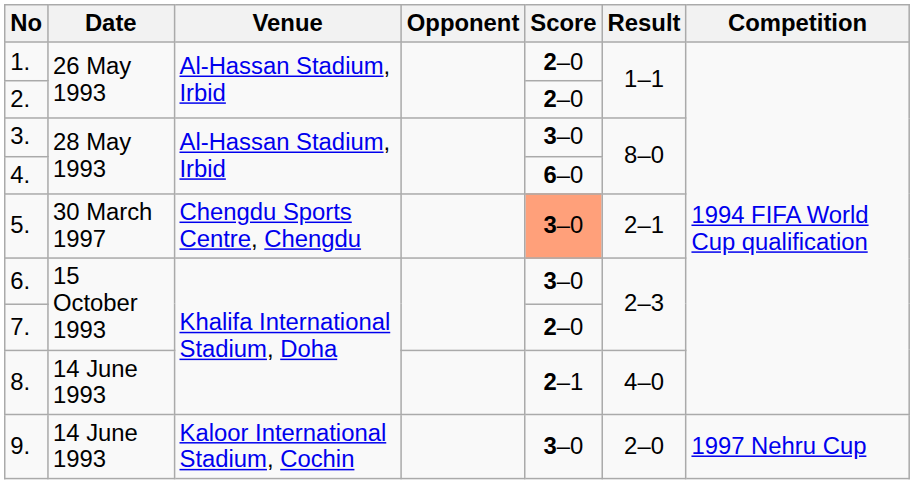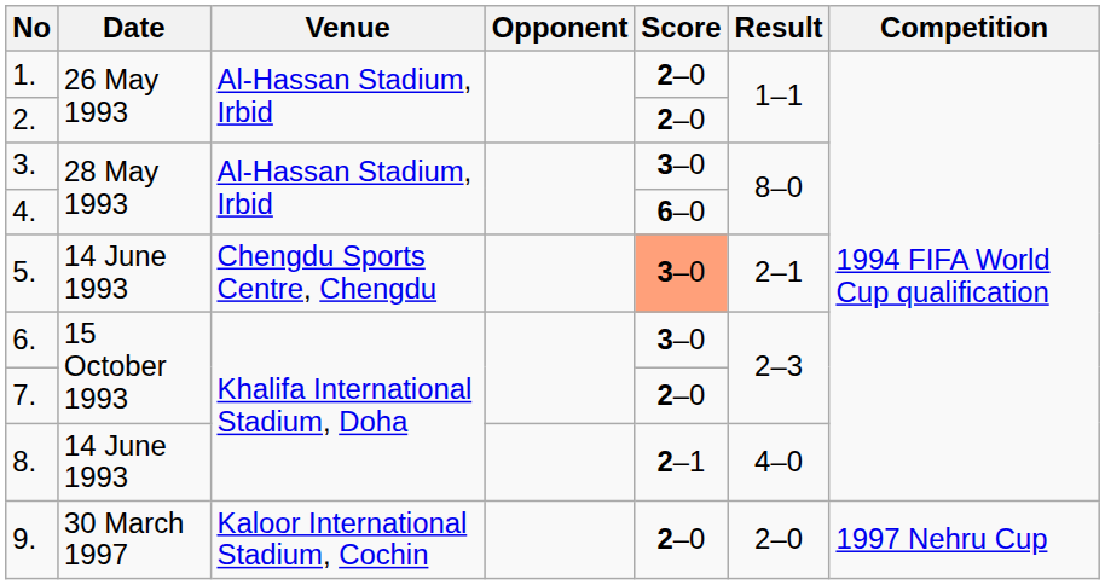5. | Date: 30 March 1997 -> 14 June 1993
9. | Date: 14 June 1993 -> 30 March 1997
9. | Score: 3–0 -> 2–0
